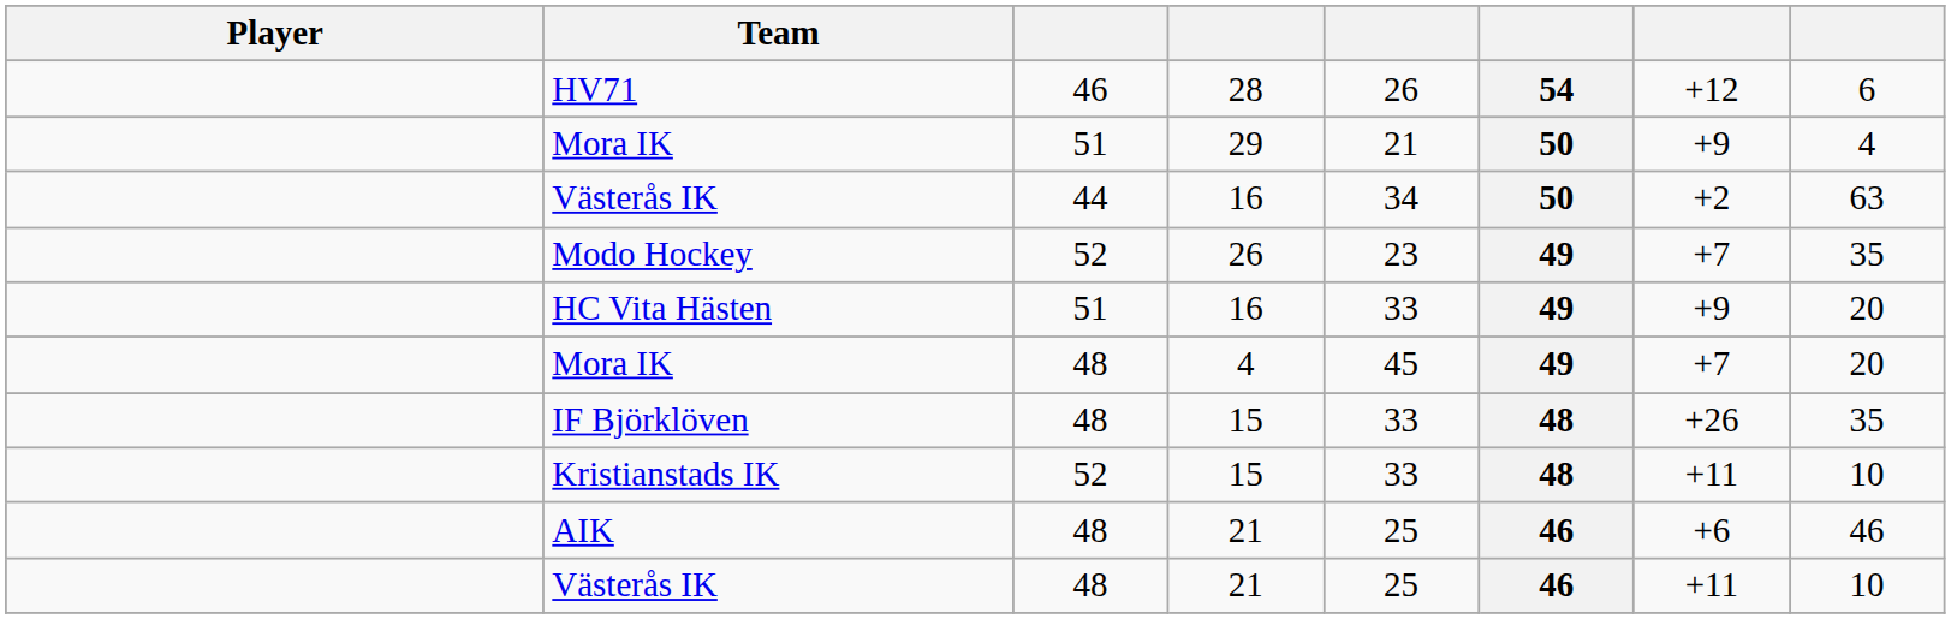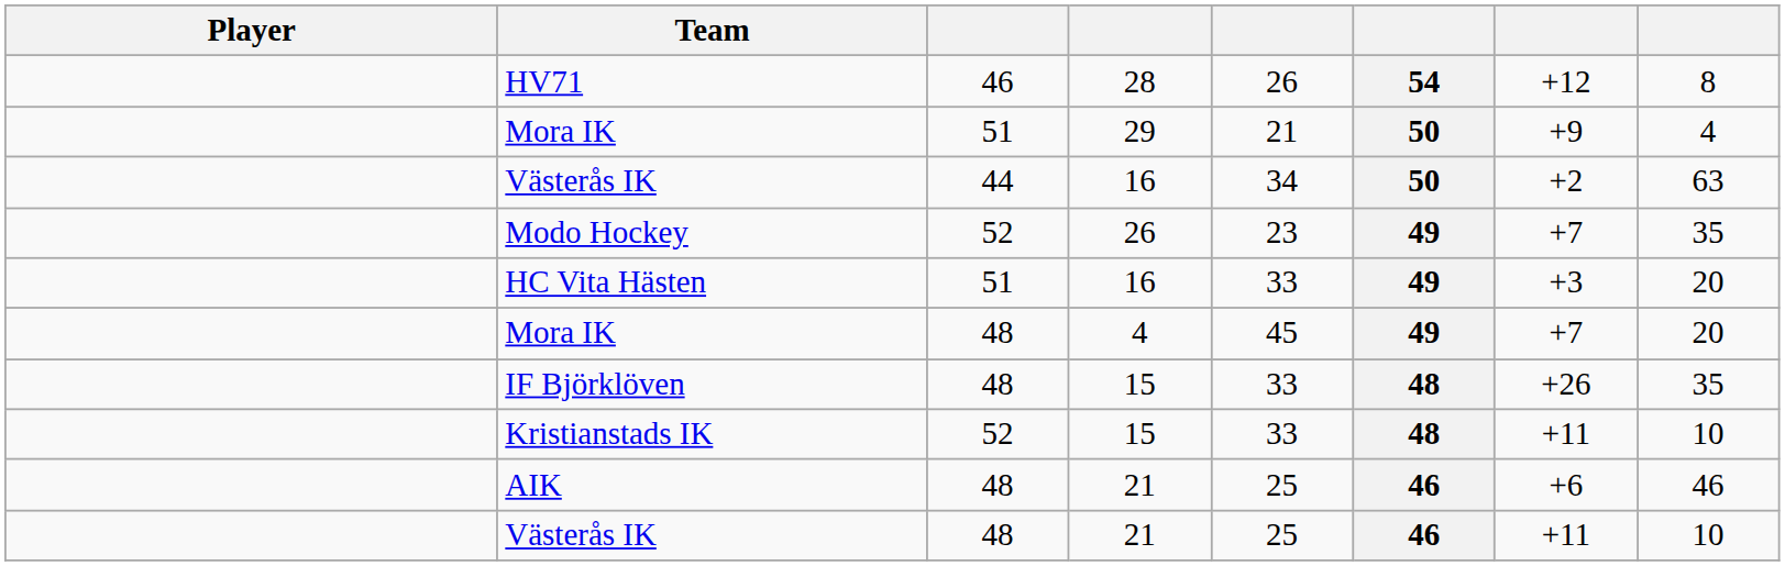HV71 | column 8: 6 -> 8
HC Vita Hästen | column 7: +9 -> +3
